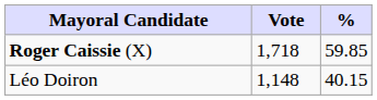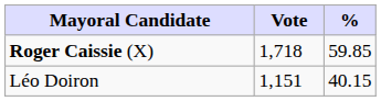Léo Doiron | Vote: 1,148 -> 1,151
